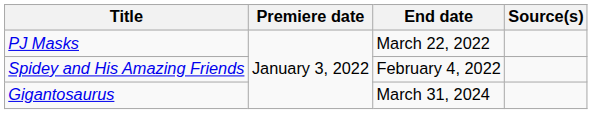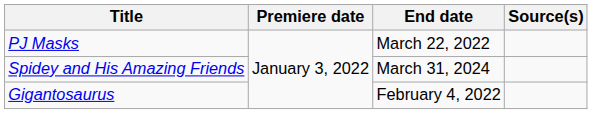Spidey and His Amazing Friends | End date: February 4, 2022 -> March 31, 2024
Gigantosaurus | End date: March 31, 2024 -> February 4, 2022
